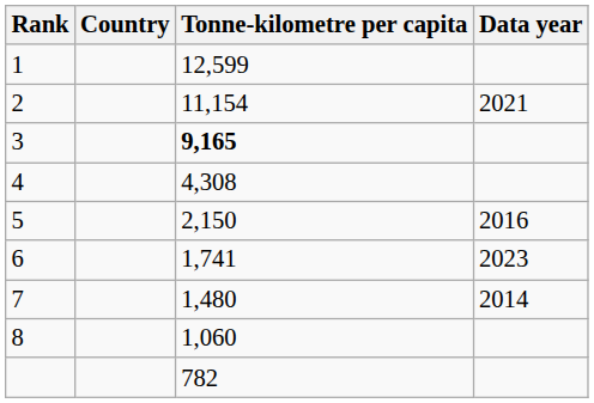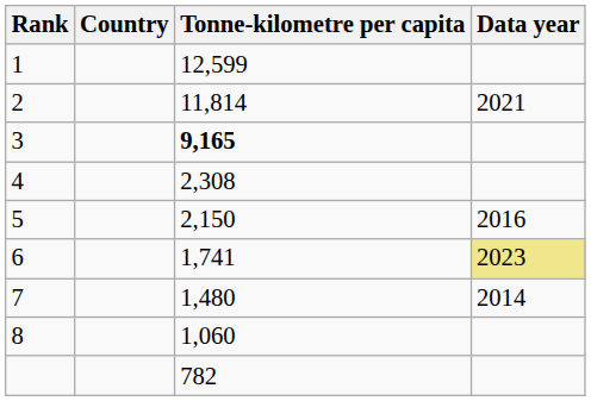2 | Tonne-kilometre per capita: 11,154 -> 11,814
4 | Tonne-kilometre per capita: 4,308 -> 2,308
6 | Data year: no background -> khaki background
